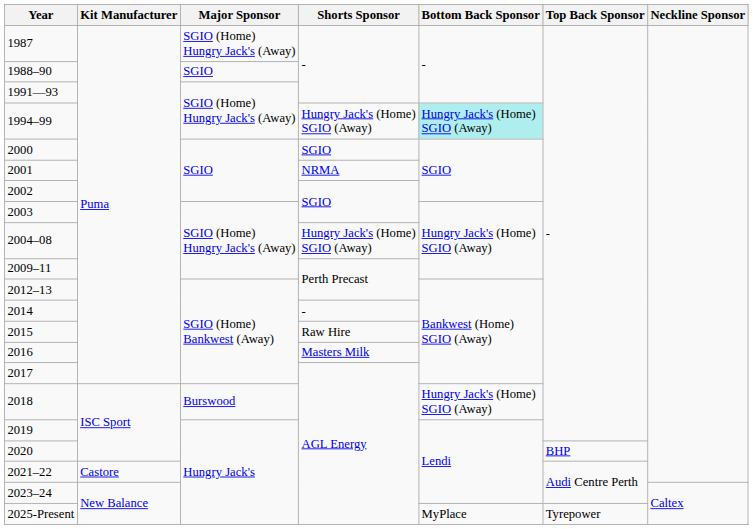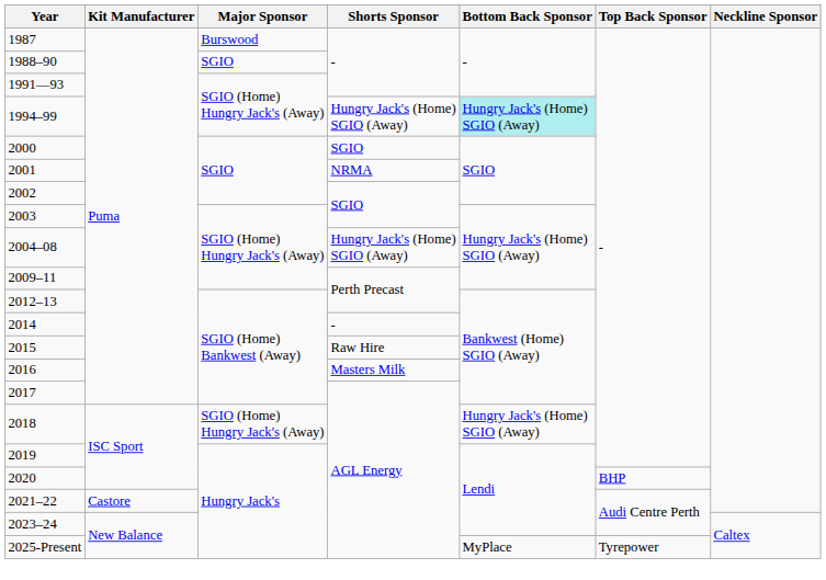1987 | Major Sponsor: SGIO (Home) Hungry Jack's (Away) -> Burswood
2018 | Major Sponsor: Burswood -> SGIO (Home) Hungry Jack's (Away)
